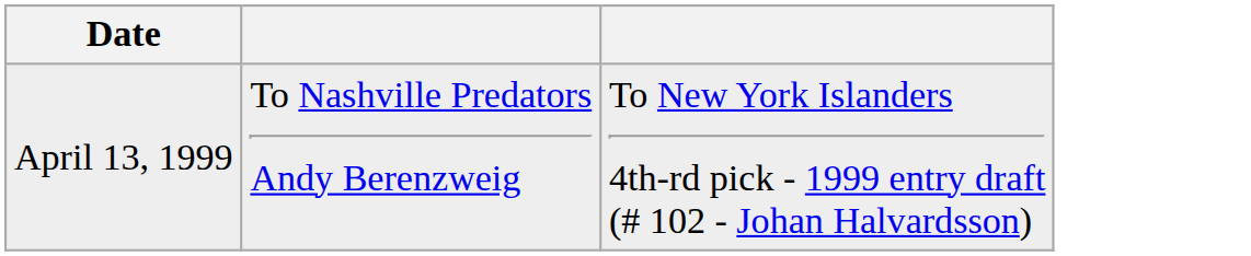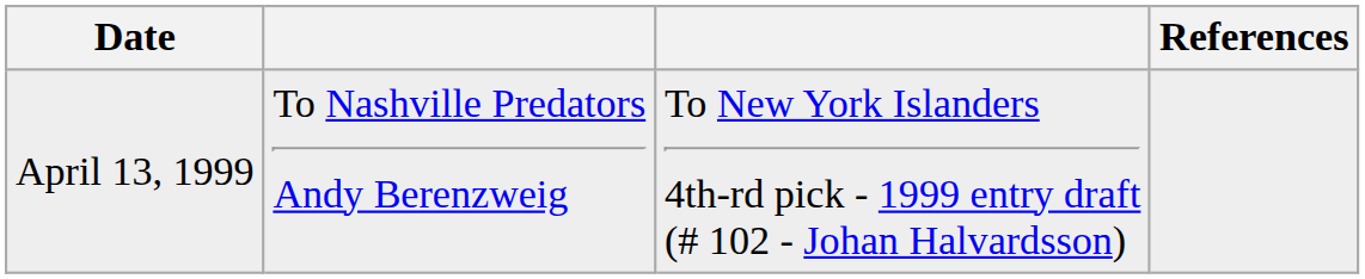+ column: References
